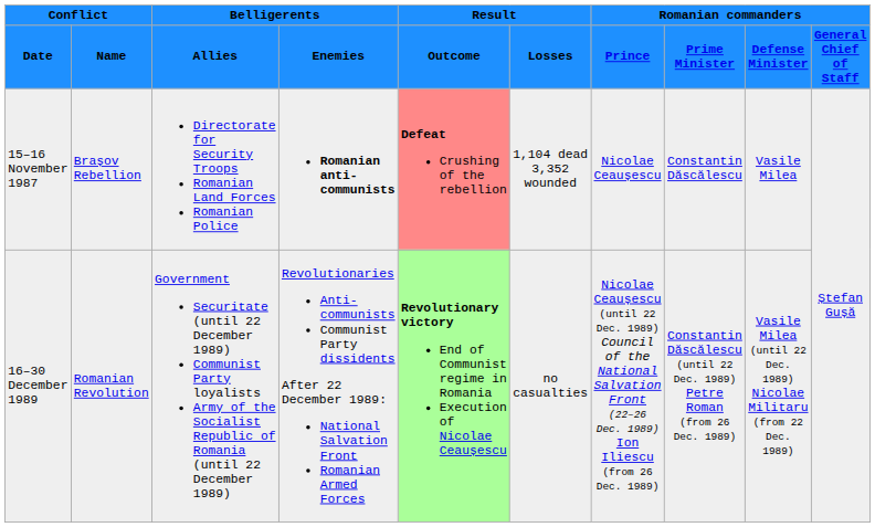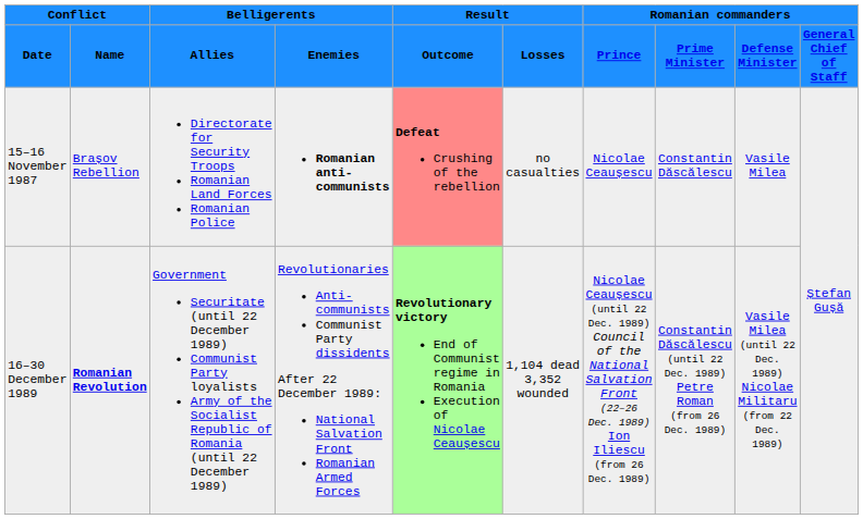15–16 November 1987 | Result / Losses: 1,104 dead 3,352 wounded -> no casualties
16–30 December 1989 | Conflict / Name: normal -> bold
16–30 December 1989 | Result / Losses: no casualties -> 1,104 dead 3,352 wounded
